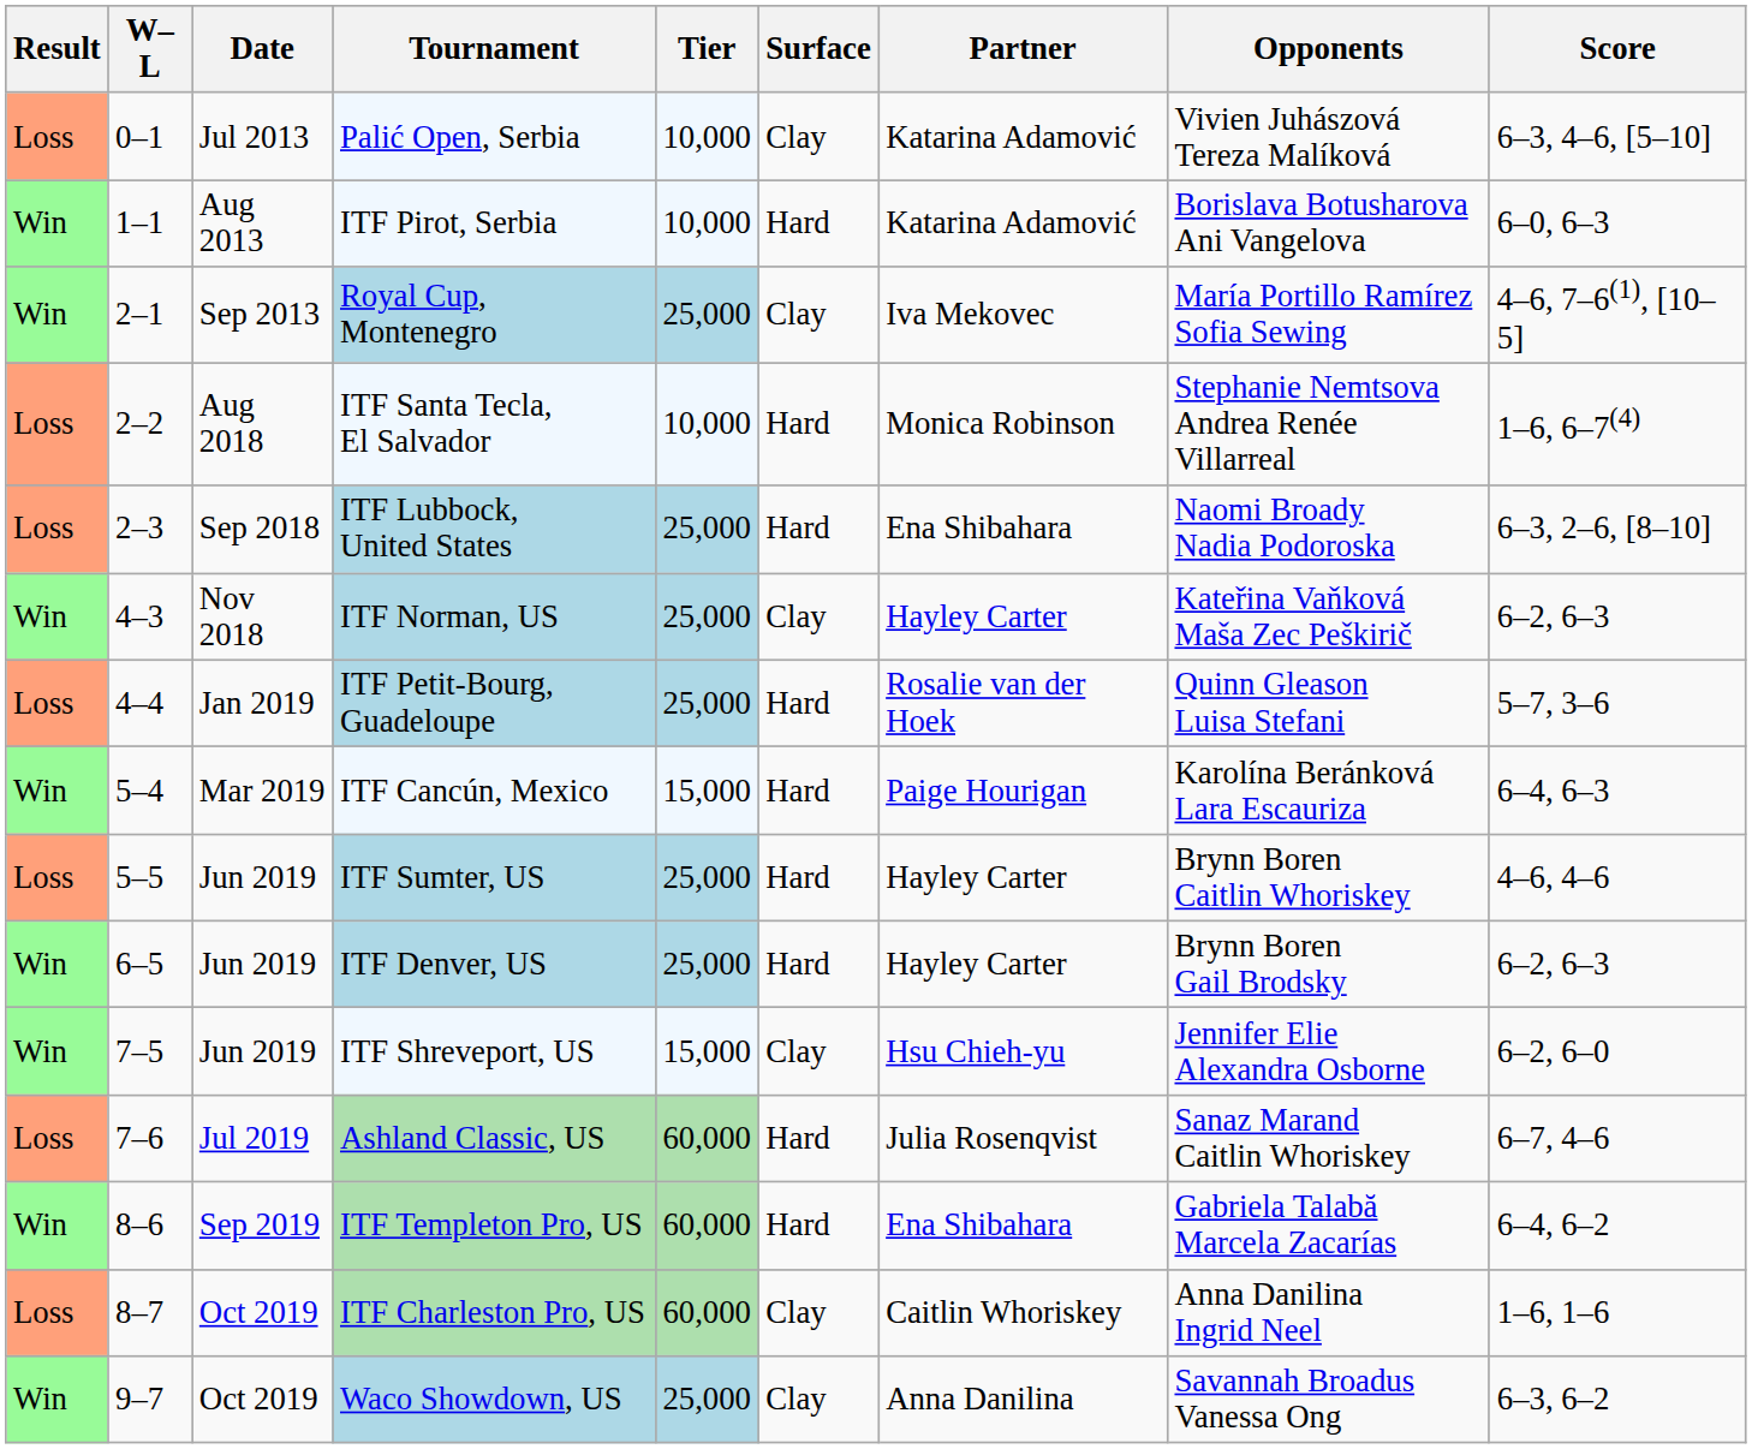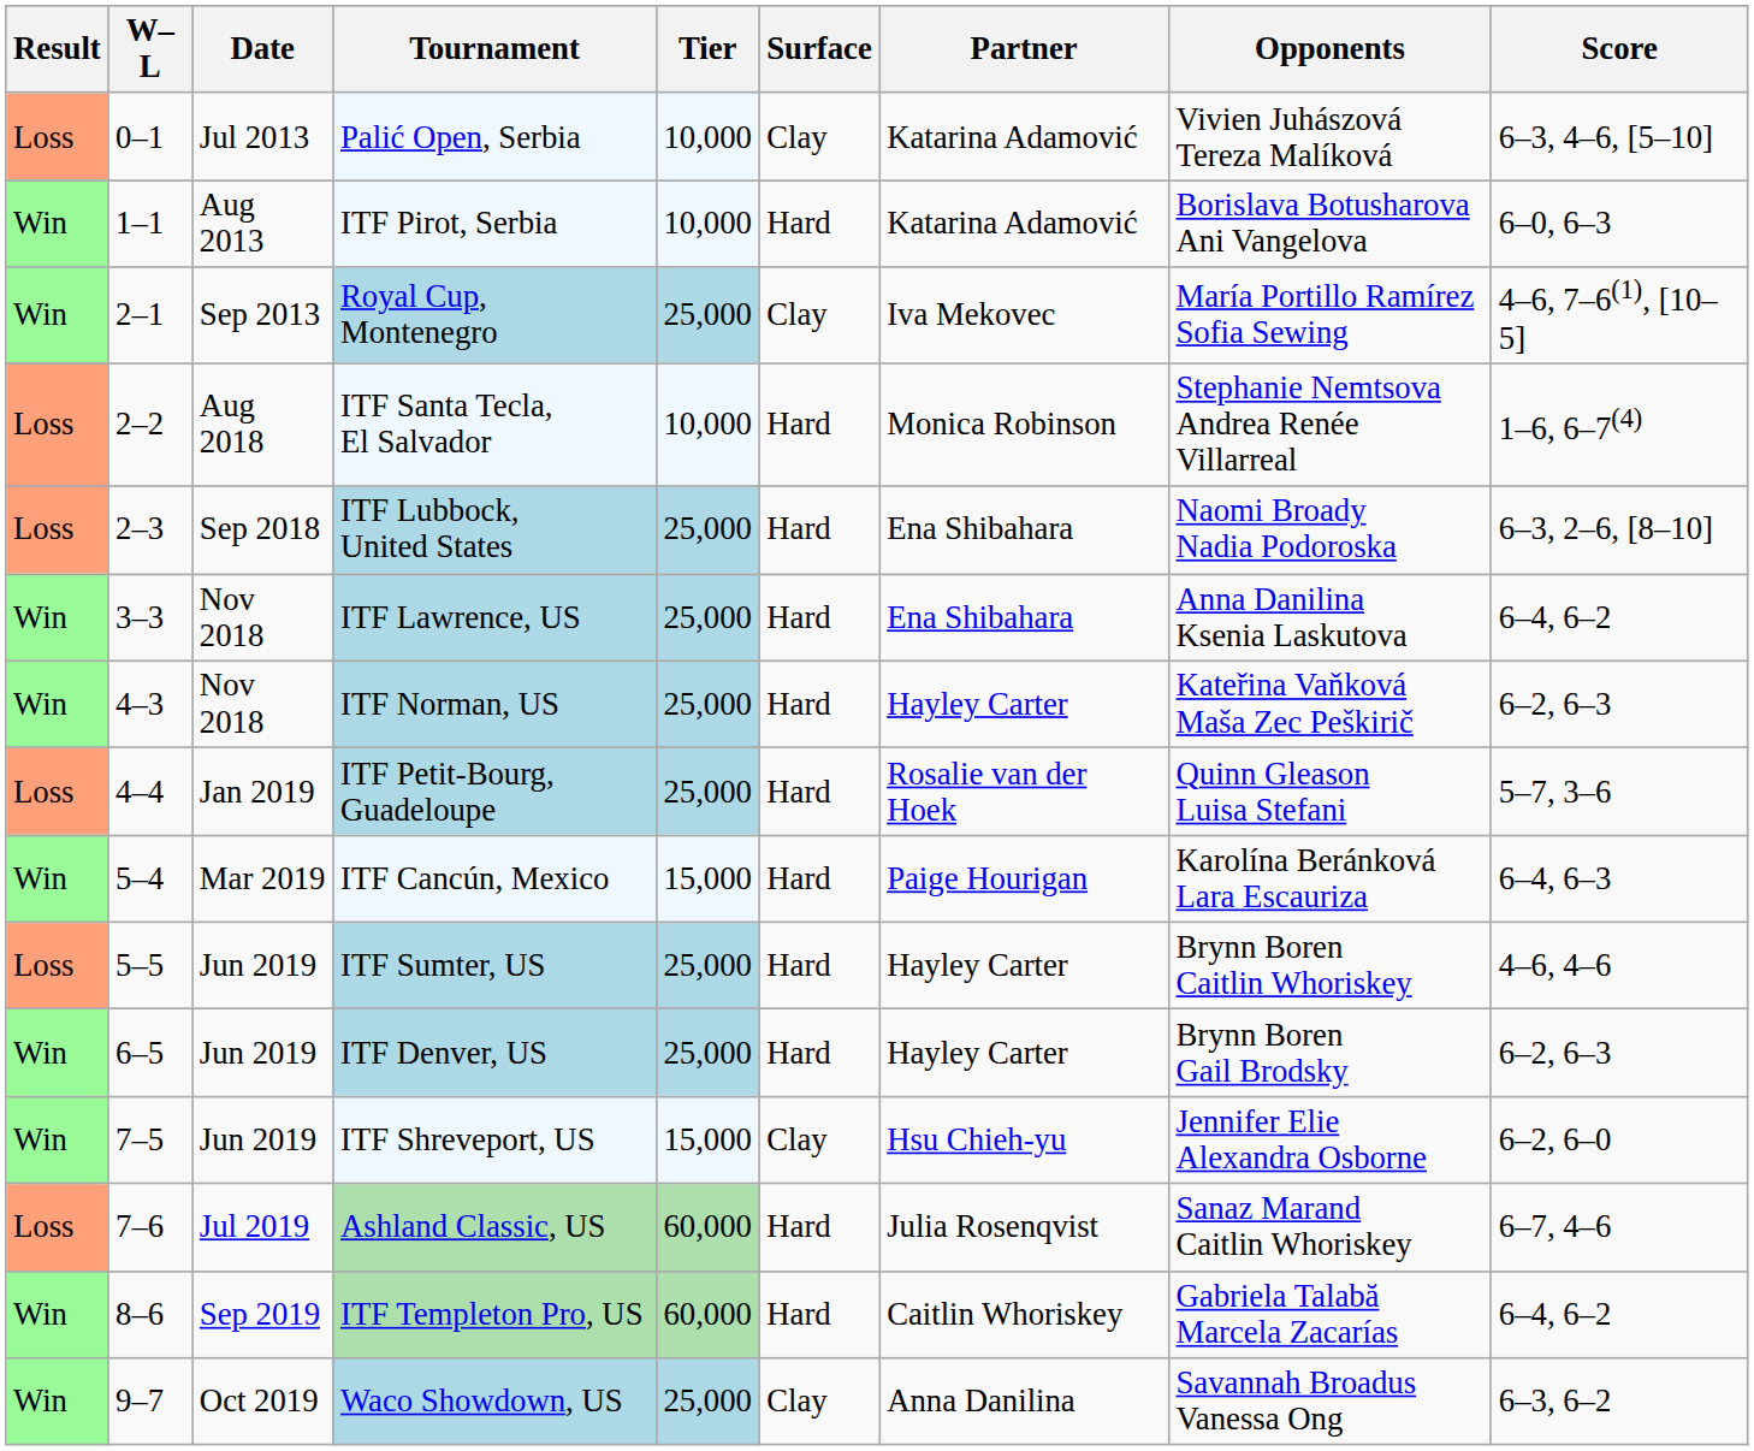+ row: Win | 3–3 | Nov 2018 | ITF Lawrence, US | 25,000 | Hard | Ena Shibahara | Anna Danilina Ksenia Laskutova | 6–4, 6–2
ITF Norman, US | Surface: Clay -> Hard
ITF Templeton Pro, US | Partner: Ena Shibahara -> Caitlin Whoriskey
- row: Loss | 8–7 | Oct 2019 | ITF Charleston Pro, US | 60,000 | Clay | Caitlin Whoriskey | Anna Danilina Ingrid Neel | 1–6, 1–6
